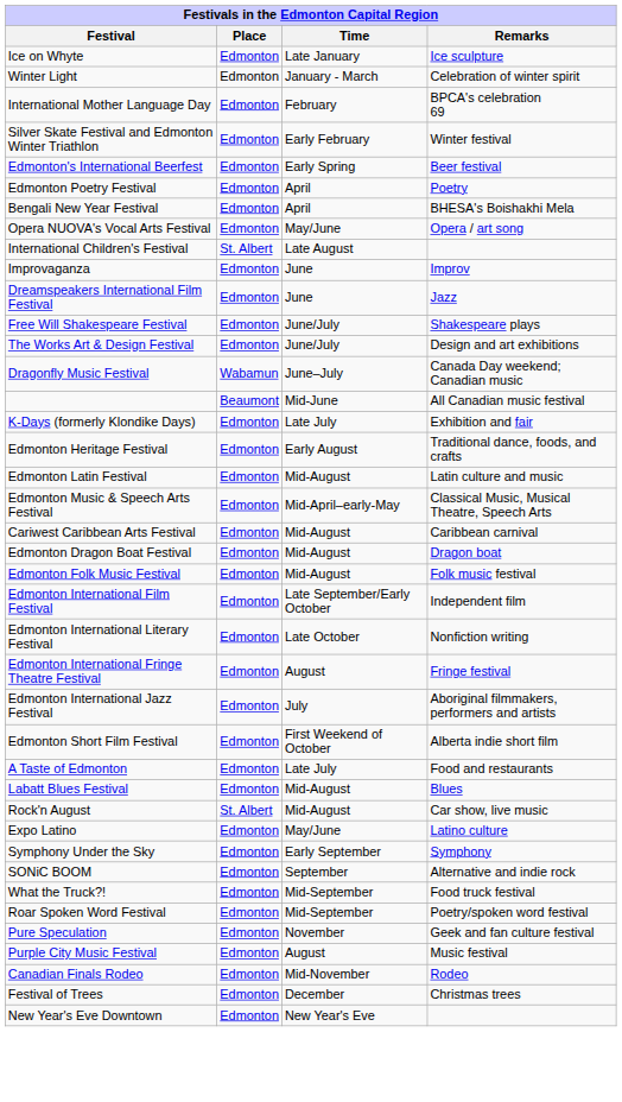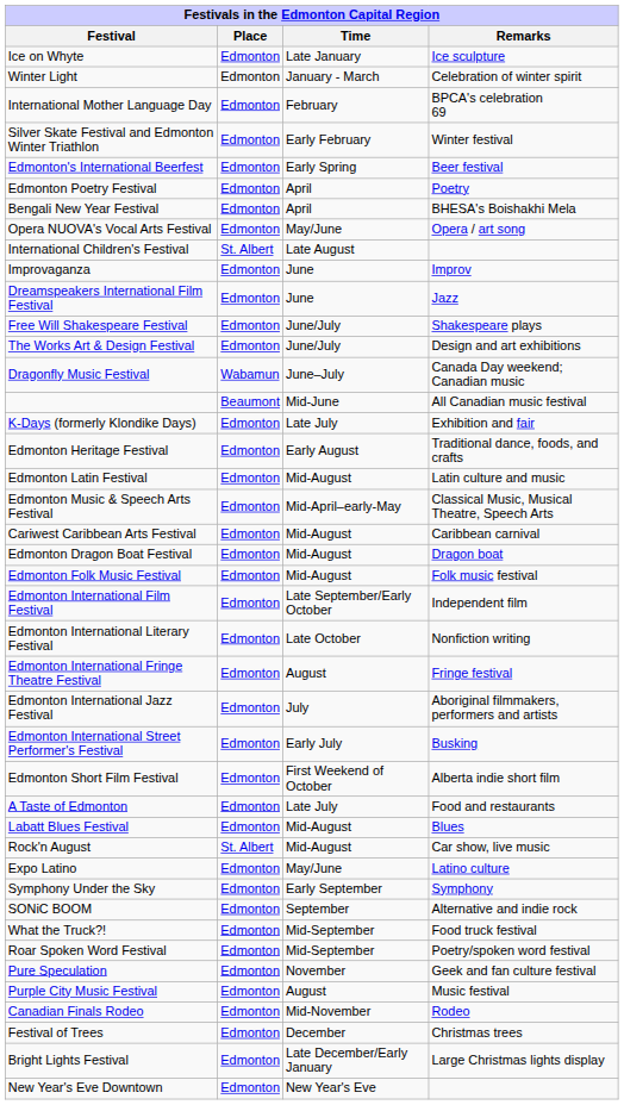+ row: Edmonton International Street Performer's Festival | Edmonton | Early July | Busking
+ row: Bright Lights Festival | Edmonton | Late December/Early January | Large Christmas lights display
